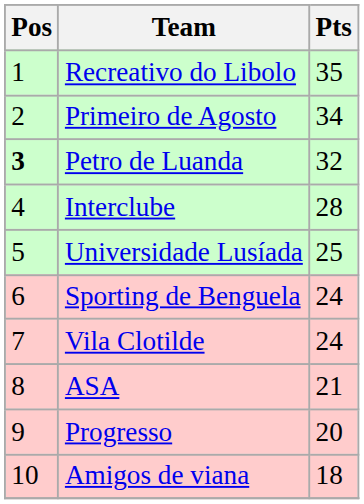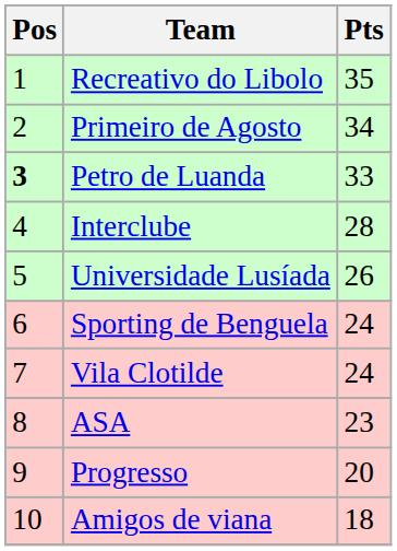Petro de Luanda | Pts: 32 -> 33
Universidade Lusíada | Pts: 25 -> 26
ASA | Pts: 21 -> 23
